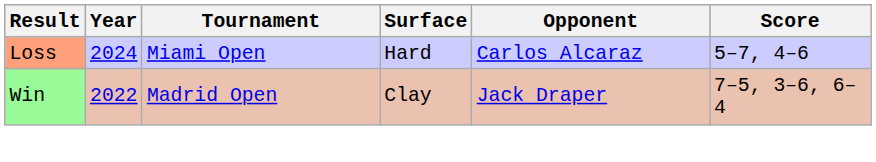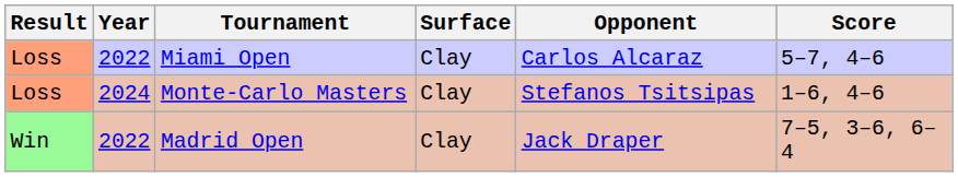Miami Open | Year: 2024 -> 2022
Miami Open | Surface: Hard -> Clay
+ row: Loss | 2024 | Monte-Carlo Masters | Clay | Stefanos Tsitsipas | 1–6, 4–6
